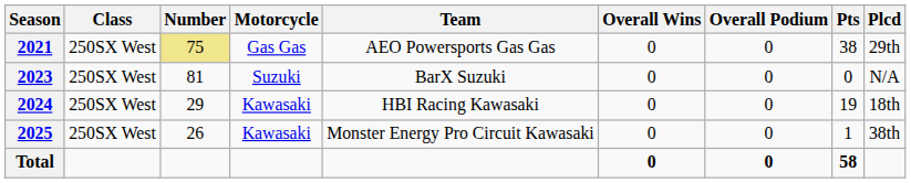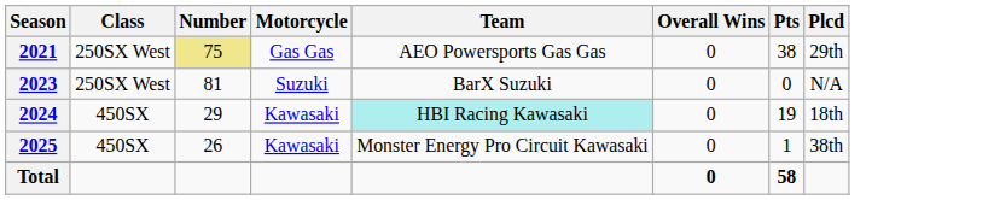- column: Overall Podium | 0 | 0 | 0 | 0 | 0
2024 | Class: 250SX West -> 450SX
2024 | Team: no background -> paleturquoise background
2025 | Class: 250SX West -> 450SX
